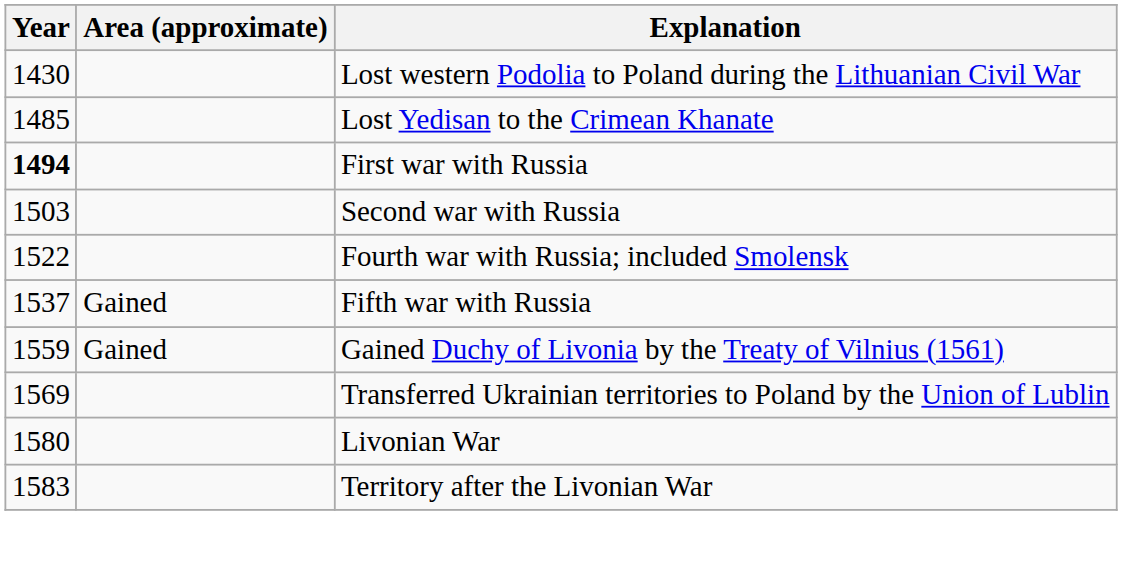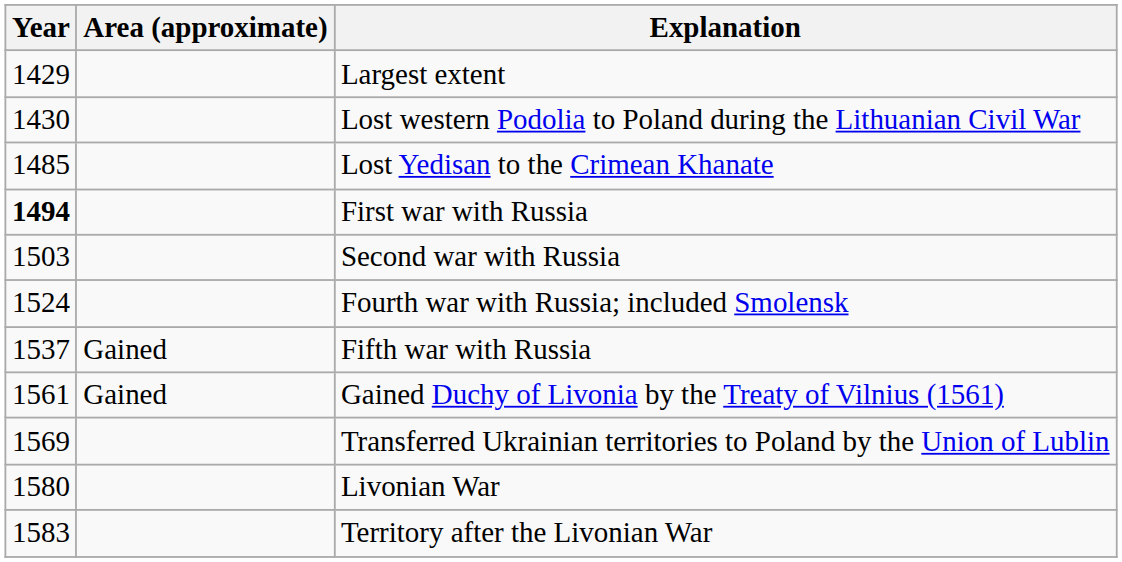+ row: 1429 | Largest extent
Fourth war with Russia; included Smolensk | Year: 1522 -> 1524
Gained Duchy of Livonia by the Treaty of Vilnius (1561) | Year: 1559 -> 1561
